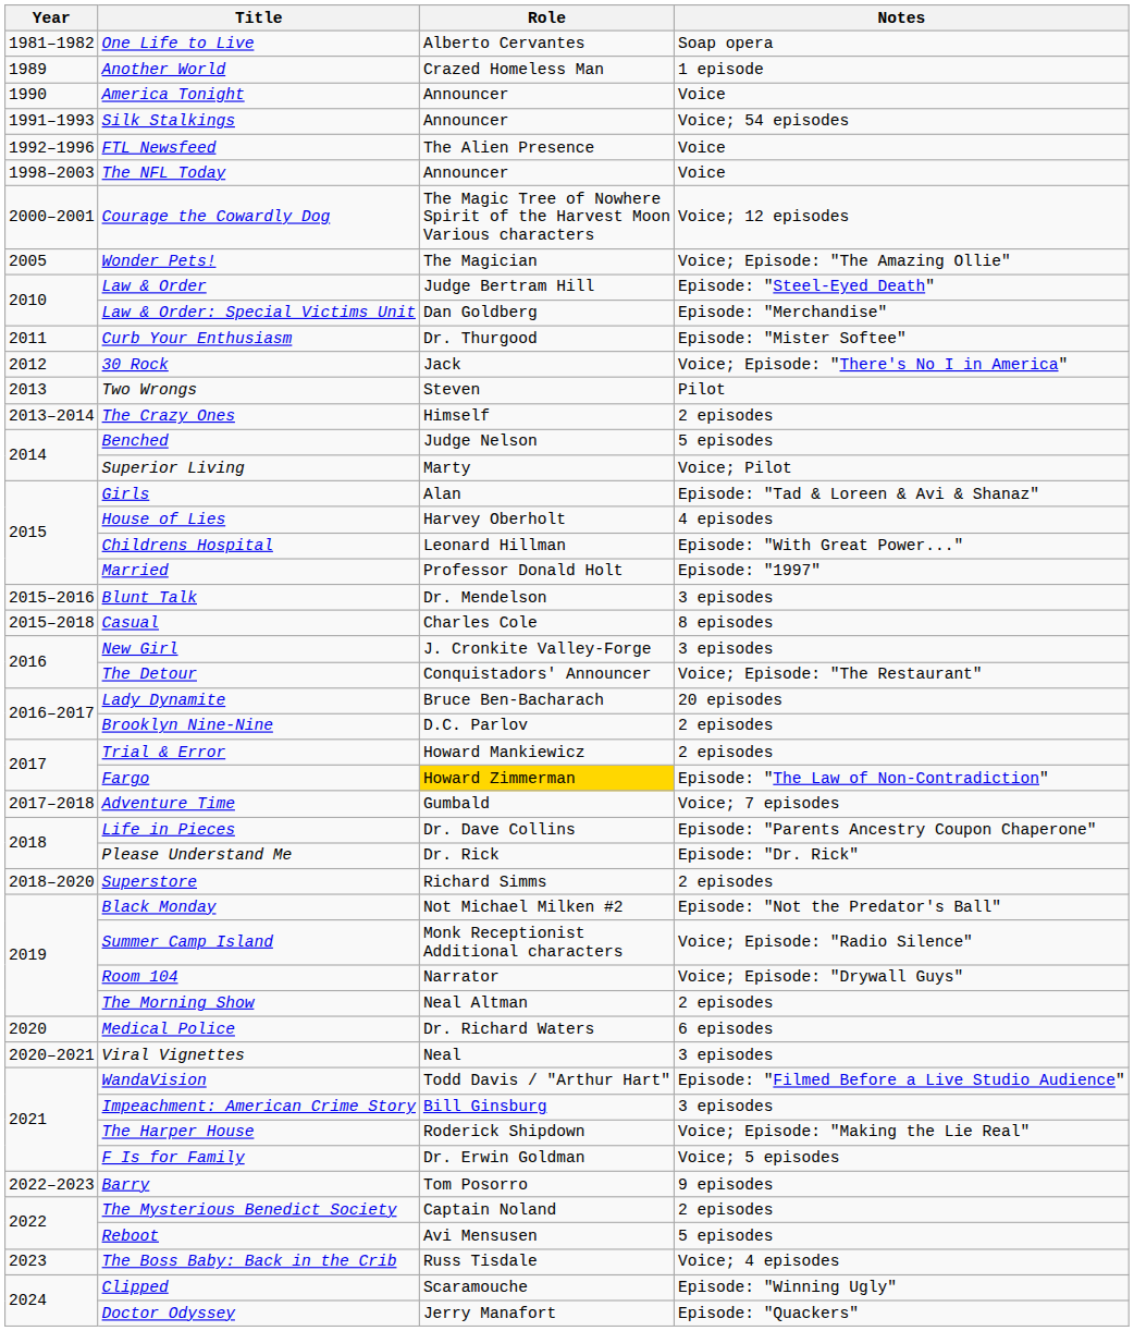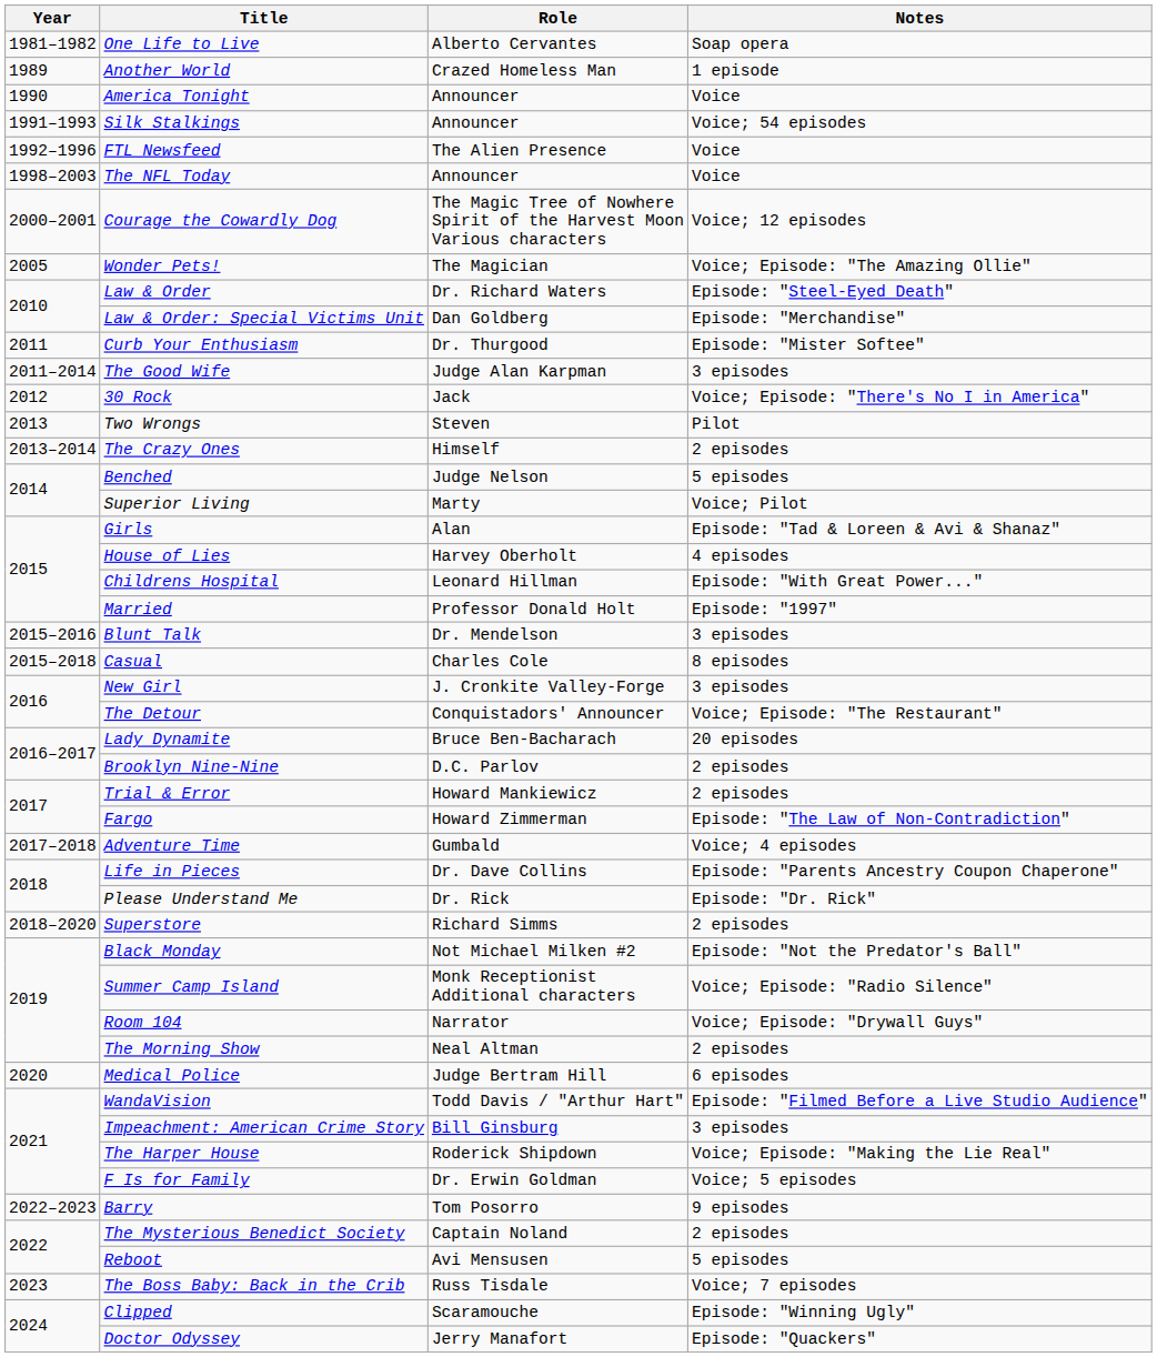Law & Order | Role: Judge Bertram Hill -> Dr. Richard Waters
+ row: 2011–2014 | The Good Wife | Judge Alan Karpman | 3 episodes
Fargo | Role: gold background -> no background
Adventure Time | Notes: Voice; 7 episodes -> Voice; 4 episodes
Medical Police | Role: Dr. Richard Waters -> Judge Bertram Hill
- row: 2020–2021 | Viral Vignettes | Neal | 3 episodes
The Boss Baby: Back in the Crib | Notes: Voice; 4 episodes -> Voice; 7 episodes
